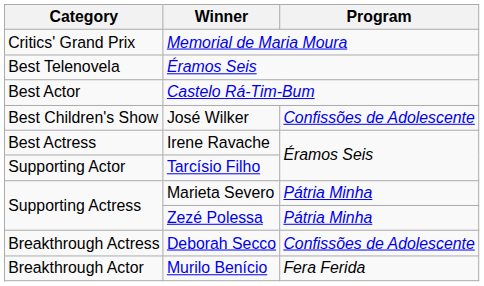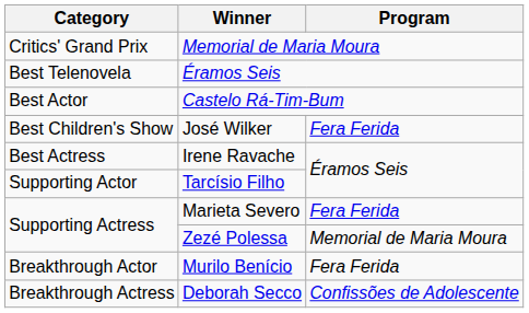José Wilker | Program: Confissões de Adolescente -> Fera Ferida
Marieta Severo | Program: Pátria Minha -> Fera Ferida
Zezé Polessa | Program: Pátria Minha -> Memorial de Maria Moura
rows swapped: Murilo Benício <-> Deborah Secco
